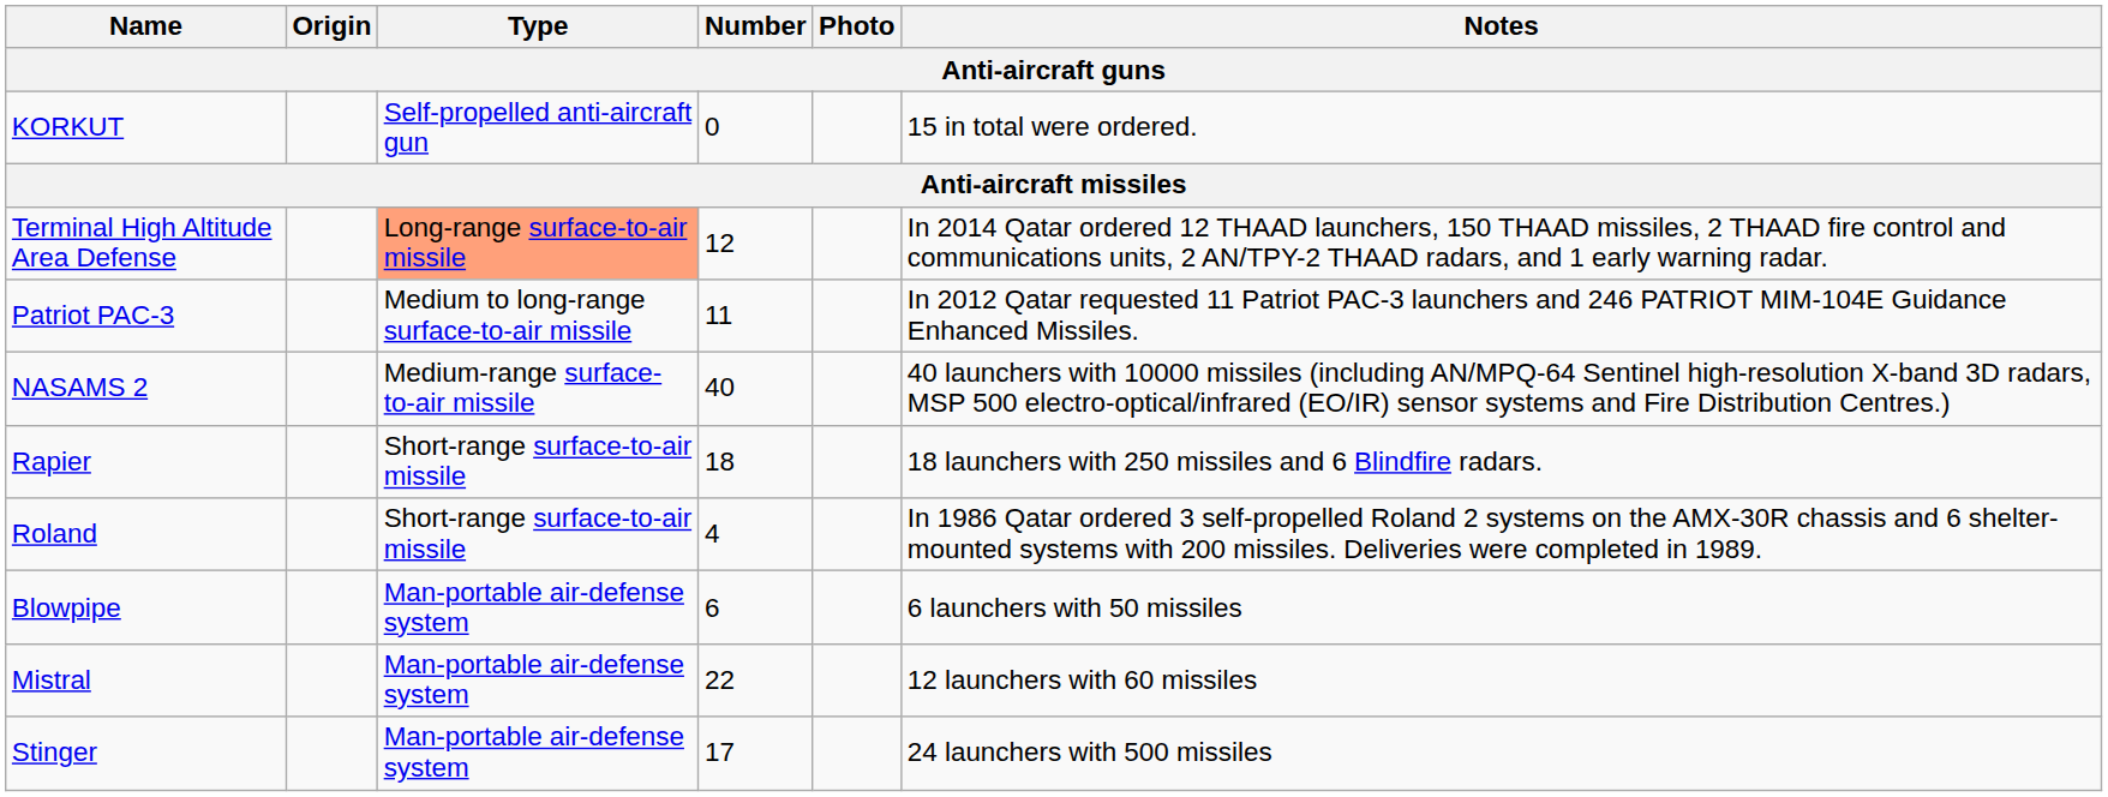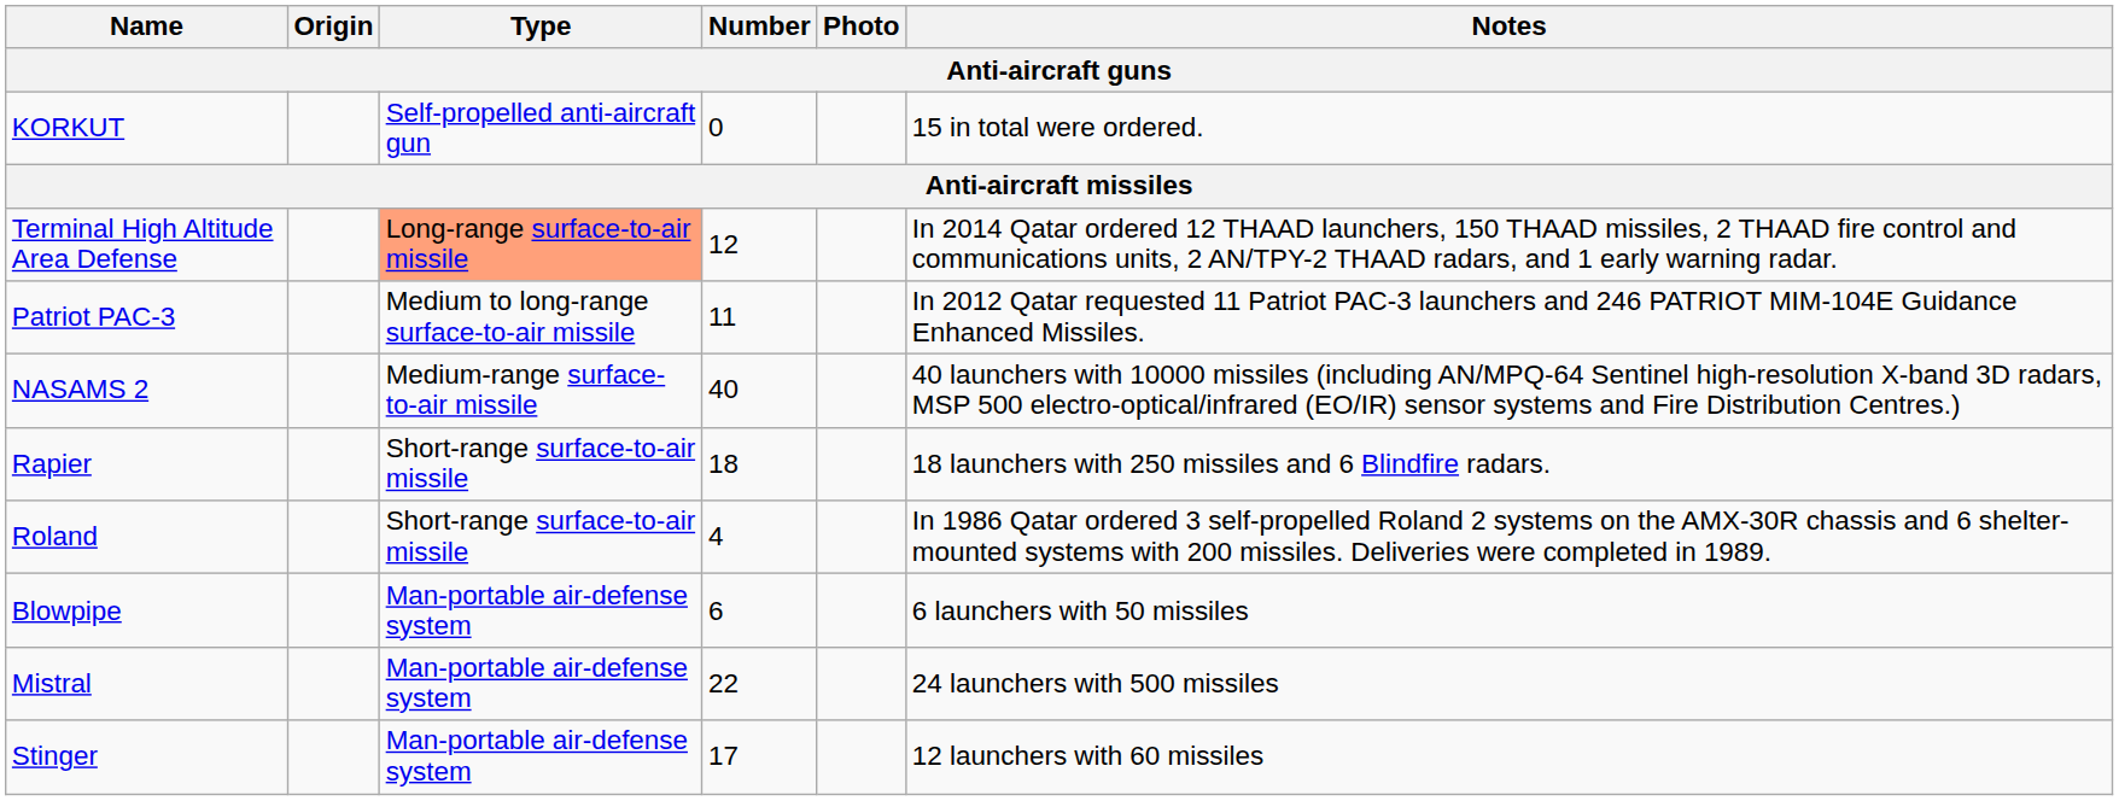Mistral | Notes: 12 launchers with 60 missiles -> 24 launchers with 500 missiles
Stinger | Notes: 24 launchers with 500 missiles -> 12 launchers with 60 missiles
